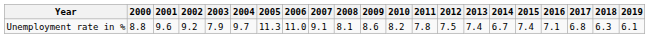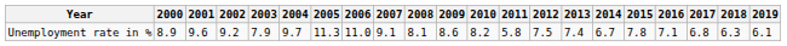Unemployment rate in % | 2000: 8.8 -> 8.9
Unemployment rate in % | 2011: 7.8 -> 5.8
Unemployment rate in % | 2015: 7.4 -> 7.8
